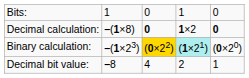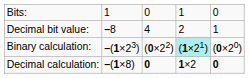rows swapped: Decimal bit value: <-> Decimal calculation:
Binary calculation: | column 3: gold background -> no background
